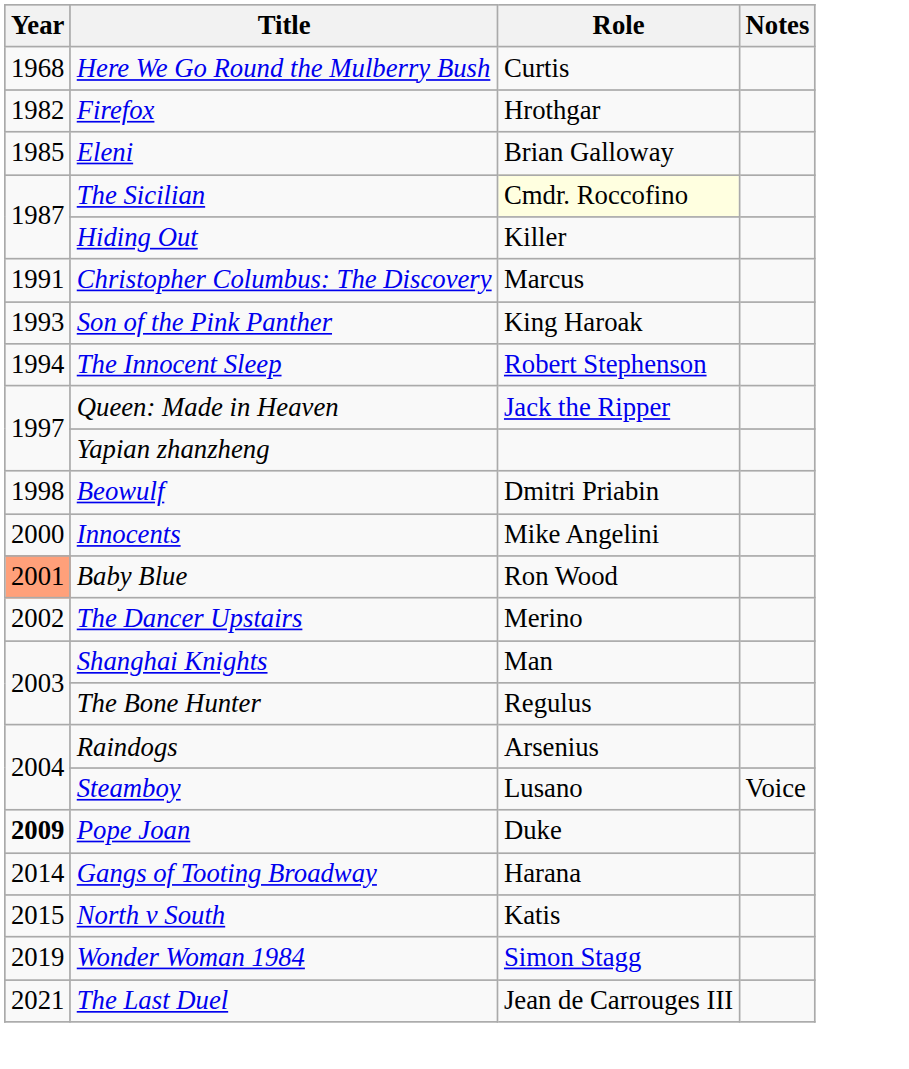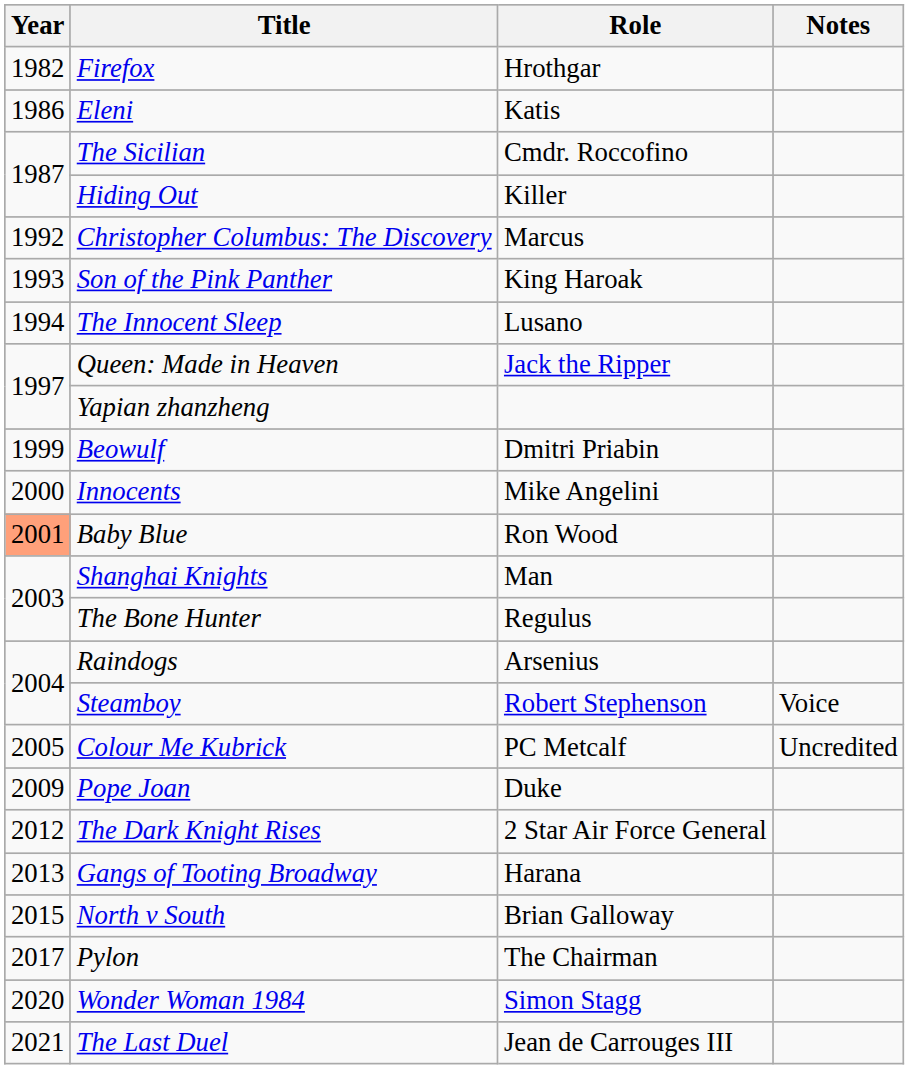- row: 1968 | Here We Go Round the Mulberry Bush | Curtis
Eleni | Year: 1985 -> 1986
Eleni | Role: Brian Galloway -> Katis
The Sicilian | Role: lightyellow background -> no background
Christopher Columbus: The Discovery | Year: 1991 -> 1992
The Innocent Sleep | Role: Robert Stephenson -> Lusano
Beowulf | Year: 1998 -> 1999
- row: 2002 | The Dancer Upstairs | Merino
Steamboy | Role: Lusano -> Robert Stephenson
+ row: 2005 | Colour Me Kubrick | PC Metcalf | Uncredited
Pope Joan | Year: bold -> normal
+ row: 2012 | The Dark Knight Rises | 2 Star Air Force General
Gangs of Tooting Broadway | Year: 2014 -> 2013
North v South | Role: Katis -> Brian Galloway
+ row: 2017 | Pylon | The Chairman
Wonder Woman 1984 | Year: 2019 -> 2020
